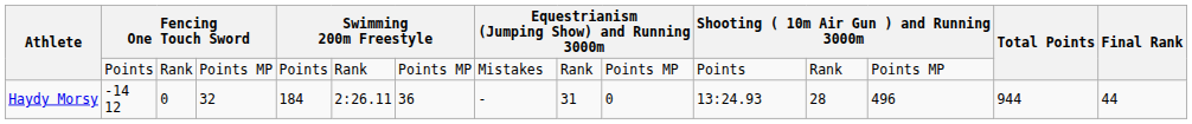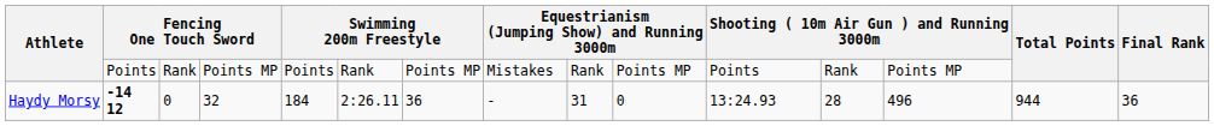Haydy Morsy | column 2: normal -> bold
Haydy Morsy | Final Rank: 44 -> 36
